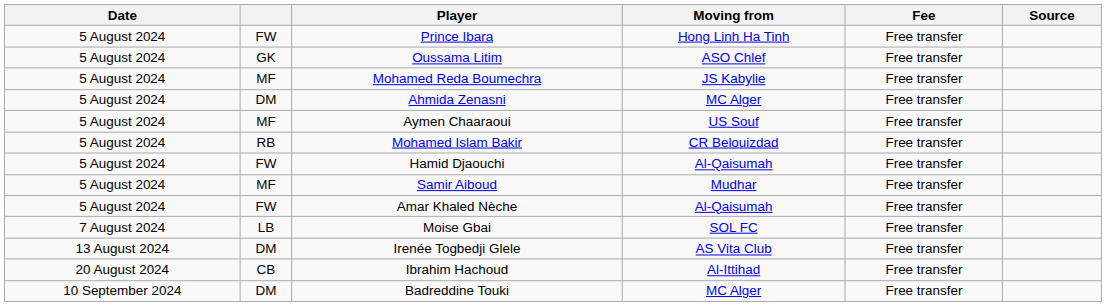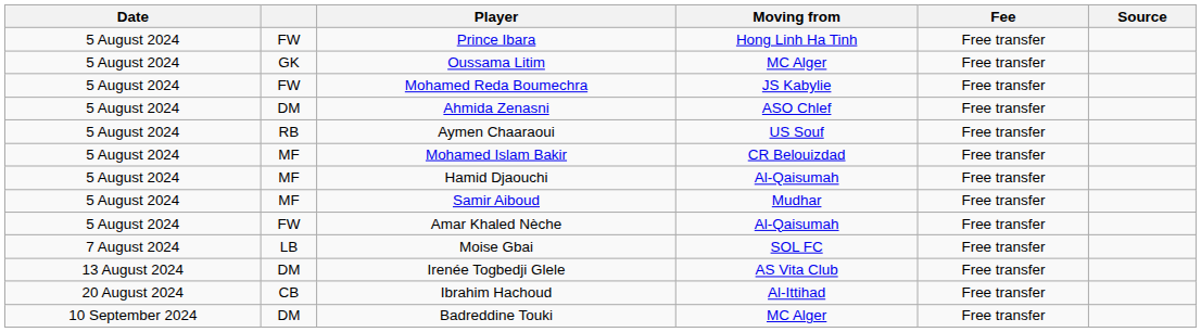Oussama Litim | Moving from: ASO Chlef -> MC Alger
Mohamed Reda Boumechra | column 2: MF -> FW
Ahmida Zenasni | Moving from: MC Alger -> ASO Chlef
Aymen Chaaraoui | column 2: MF -> RB
Mohamed Islam Bakir | column 2: RB -> MF
Hamid Djaouchi | column 2: FW -> MF
